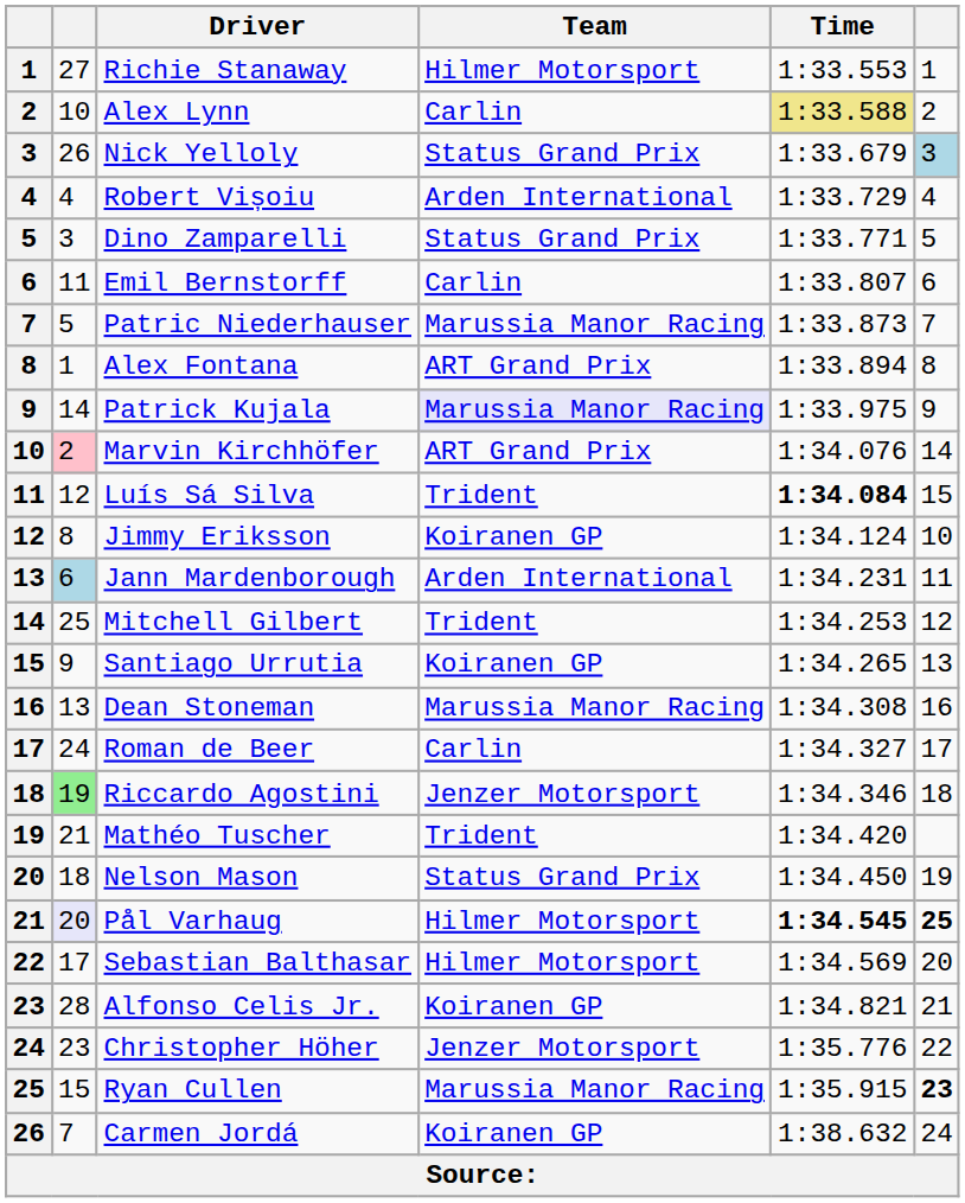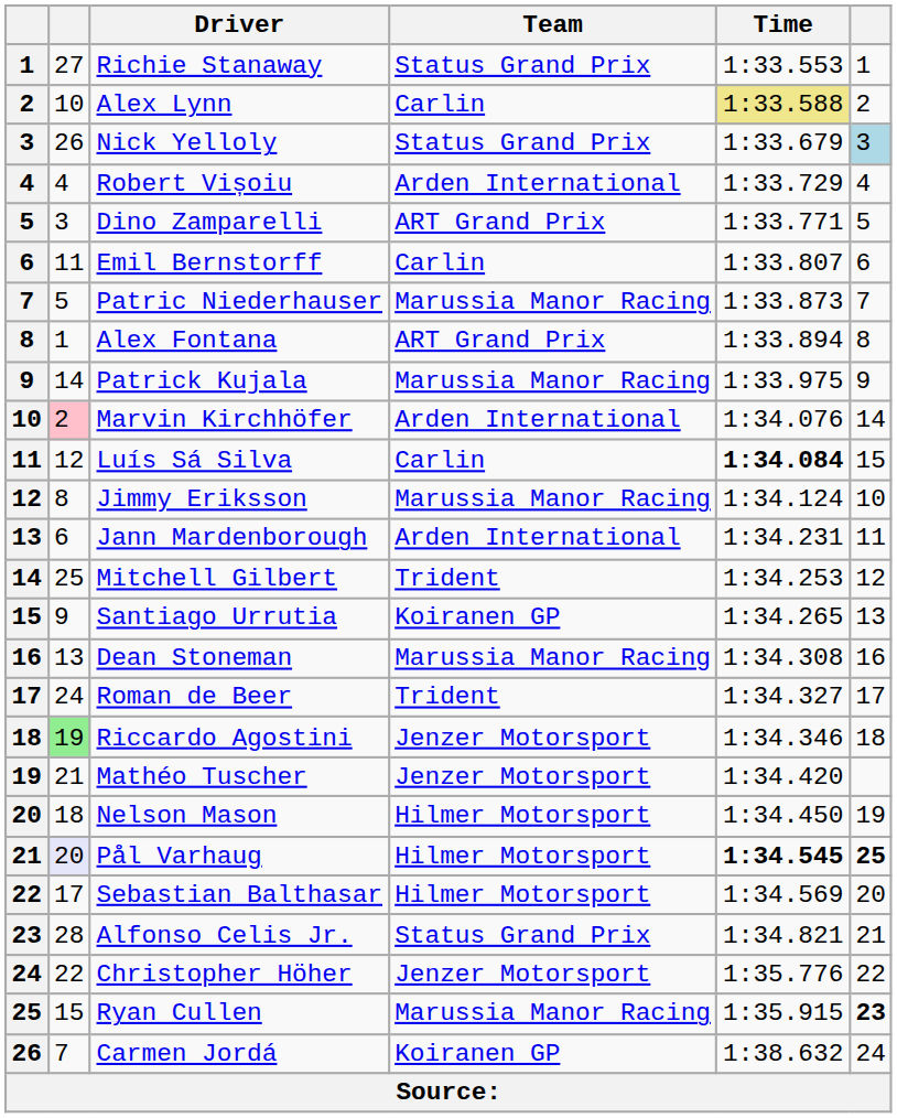Richie Stanaway | Team: Hilmer Motorsport -> Status Grand Prix
Dino Zamparelli | Team: Status Grand Prix -> ART Grand Prix
Patrick Kujala | Team: lavender background -> no background
Marvin Kirchhöfer | Team: ART Grand Prix -> Arden International
Luís Sá Silva | Team: Trident -> Carlin
Jimmy Eriksson | Team: Koiranen GP -> Marussia Manor Racing
Jann Mardenborough | column 2: lightblue background -> no background
Roman de Beer | Team: Carlin -> Trident
Mathéo Tuscher | Team: Trident -> Jenzer Motorsport
Nelson Mason | Team: Status Grand Prix -> Hilmer Motorsport
Alfonso Celis Jr. | Team: Koiranen GP -> Status Grand Prix
Christopher Höher | column 2: 23 -> 22
